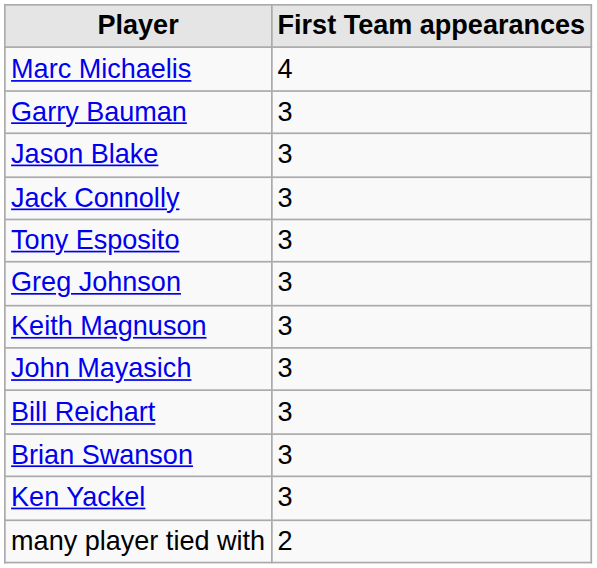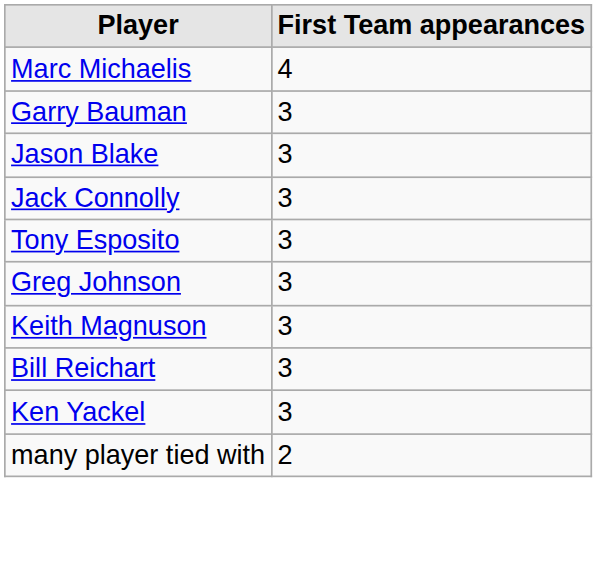- row: John Mayasich | 3
- row: Brian Swanson | 3
